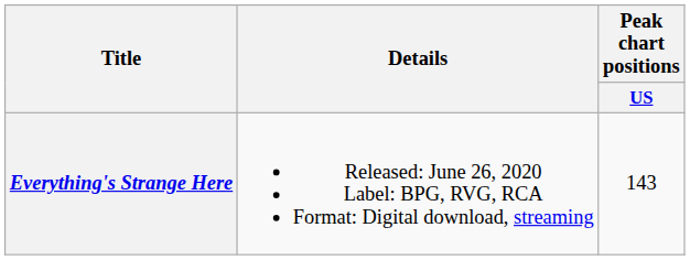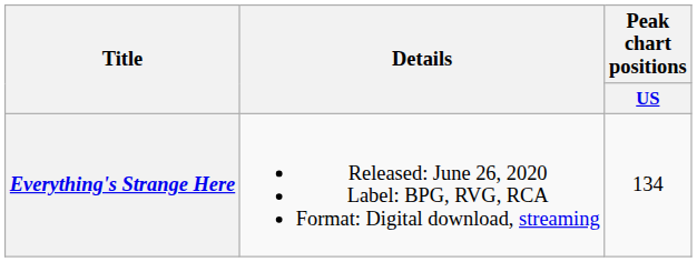Everything's Strange Here | Peak chart positions / US: 143 -> 134
